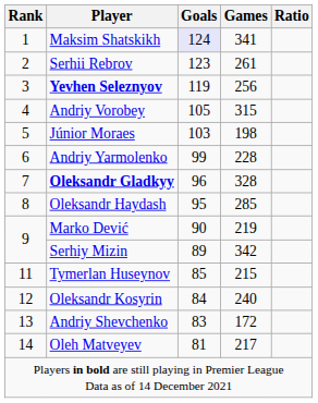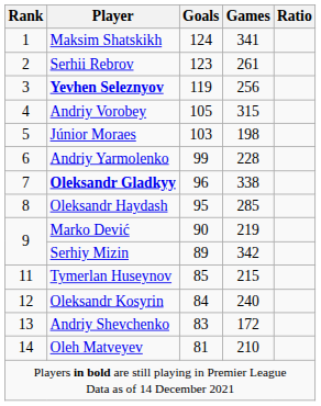Maksim Shatskikh | Goals: lavender background -> no background
Oleksandr Gladkyy | Games: 328 -> 338
Oleh Matveyev | Games: 217 -> 210
